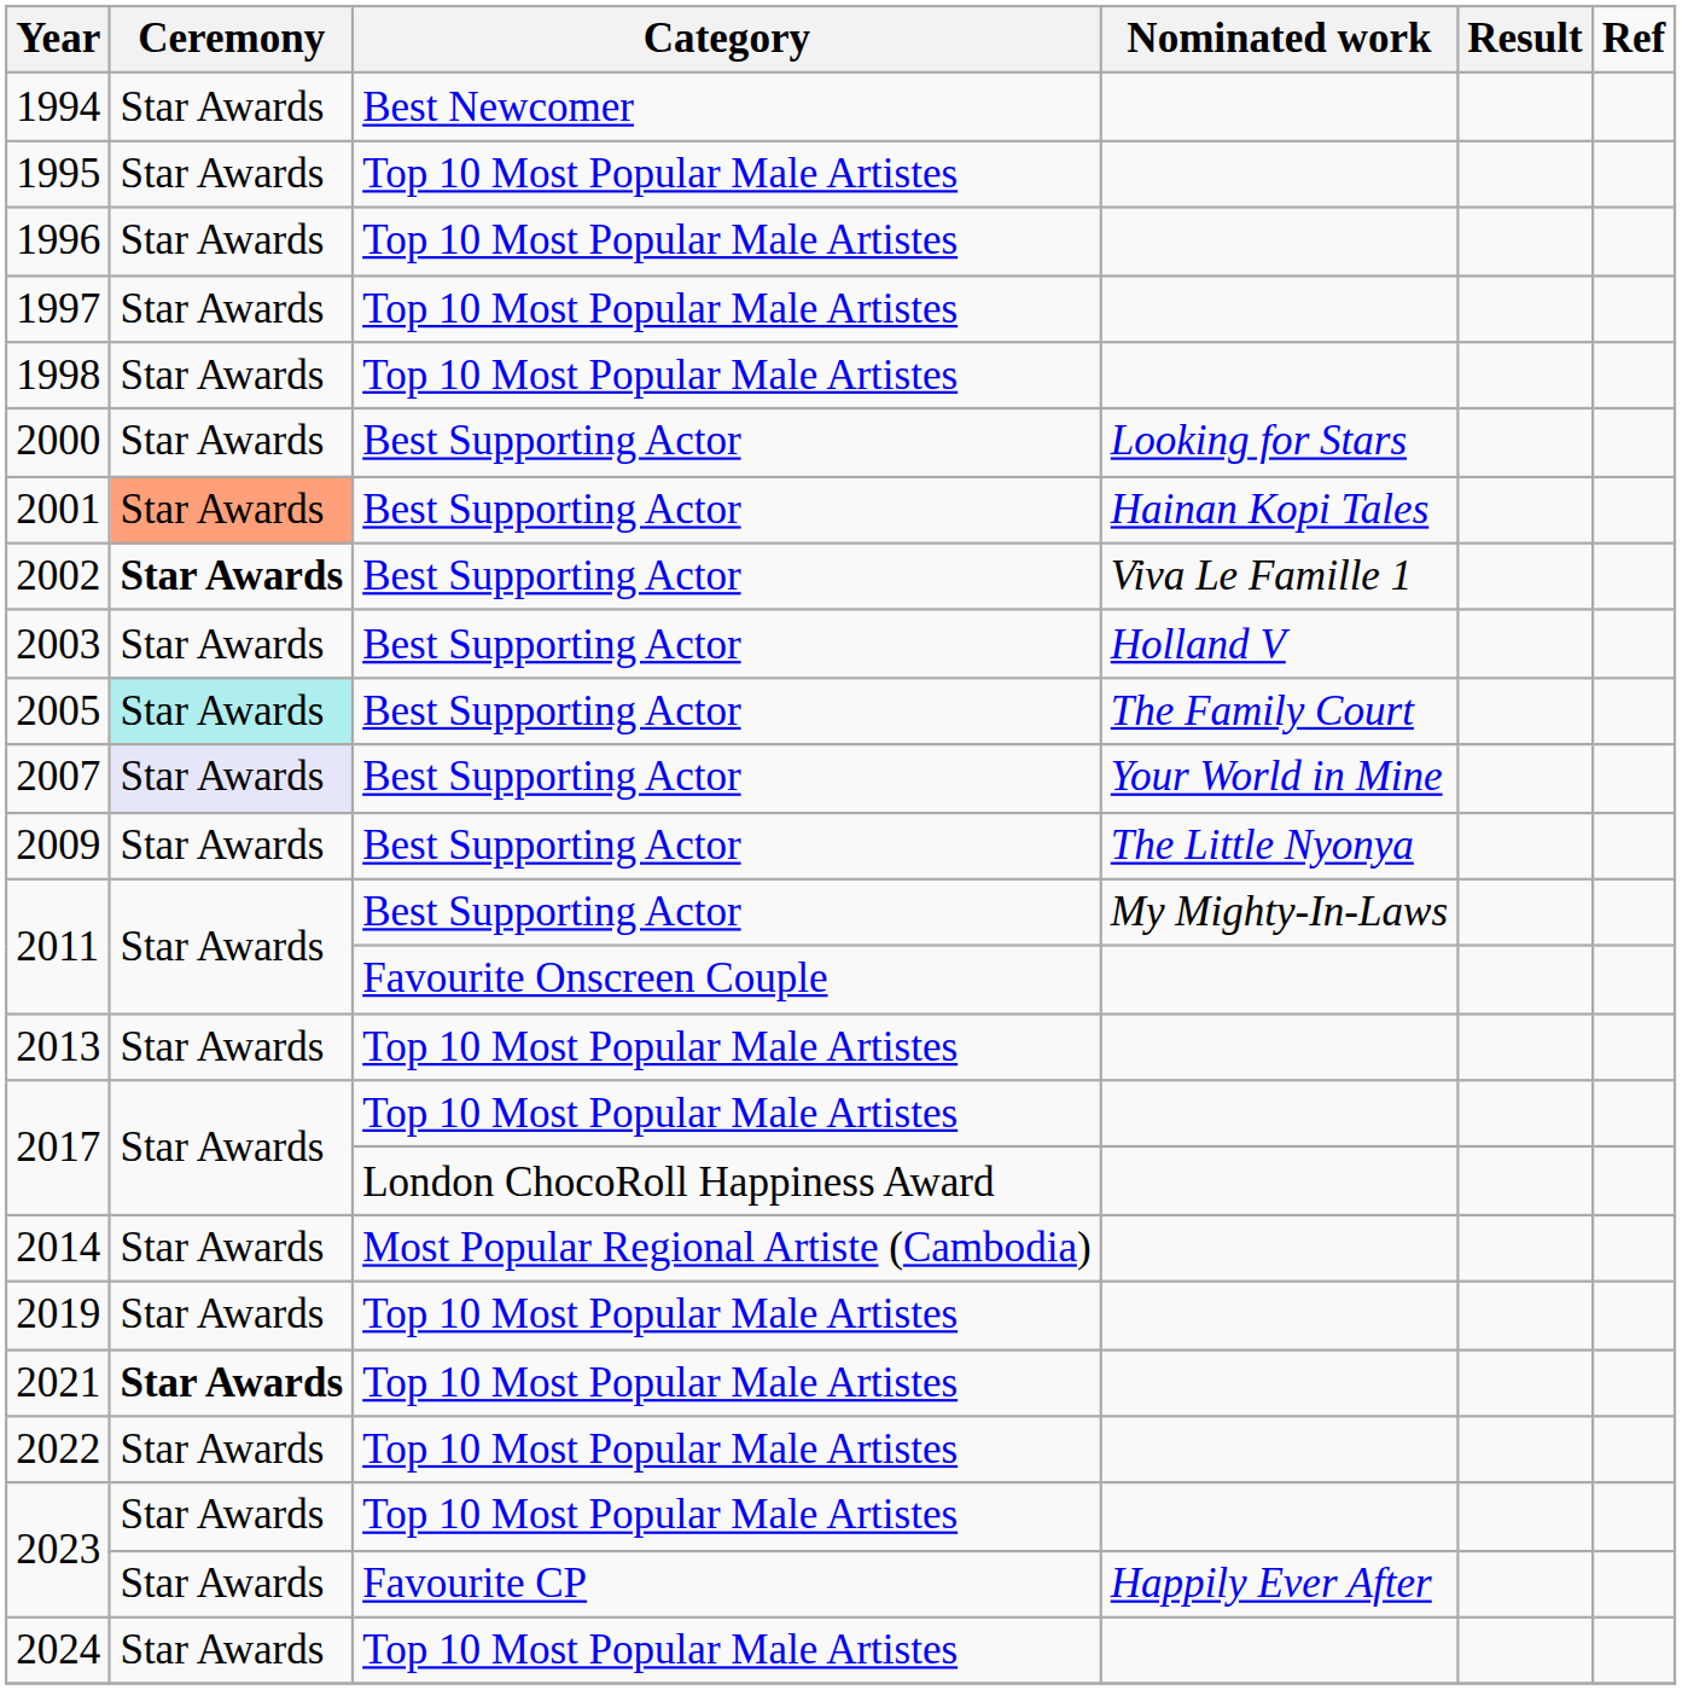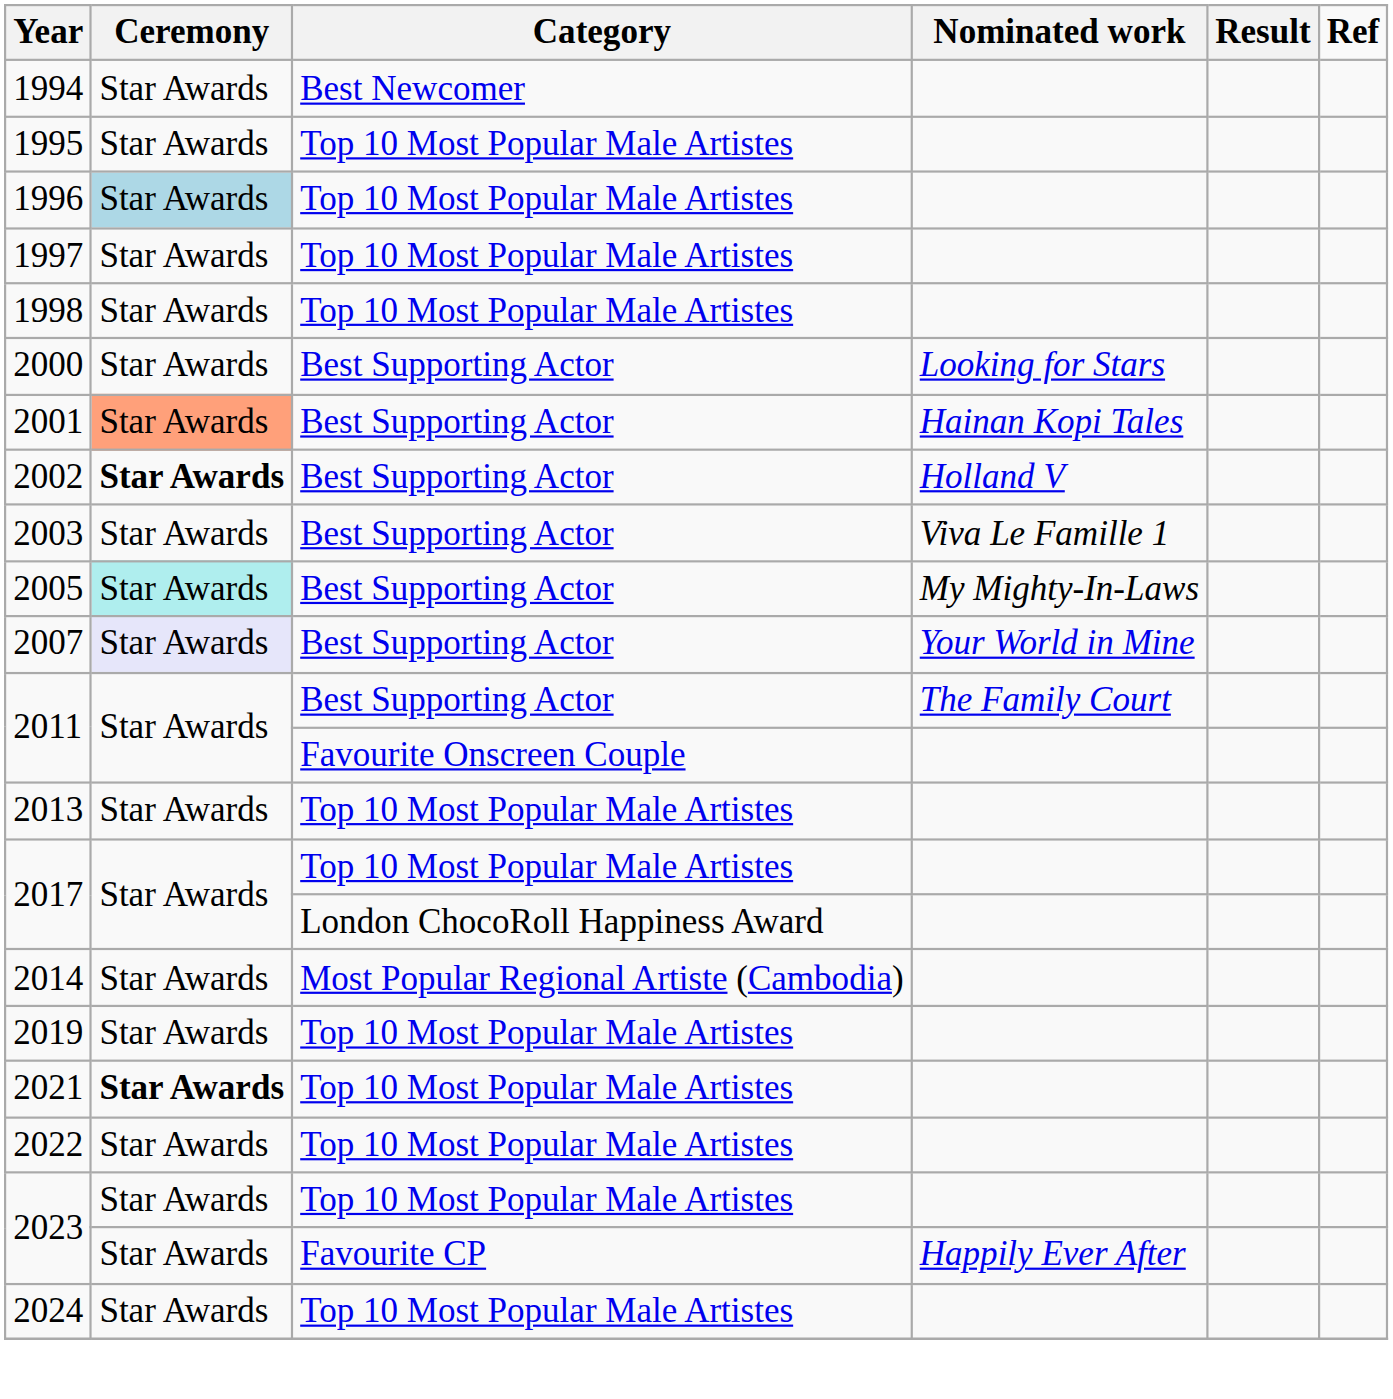1996 | Ceremony: no background -> lightblue background
2002 | Nominated work: Viva Le Famille 1 -> Holland V
2003 | Nominated work: Holland V -> Viva Le Famille 1
2005 | Nominated work: The Family Court -> My Mighty-In-Laws
- row: 2009 | Star Awards | Best Supporting Actor | The Little Nyonya
2011 / Best Supporting Actor | Nominated work: My Mighty-In-Laws -> The Family Court
